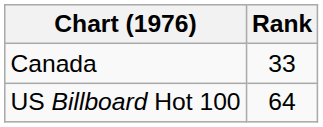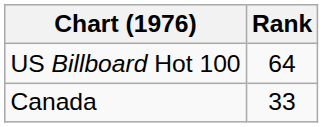rows swapped: Canada <-> US Billboard Hot 100
